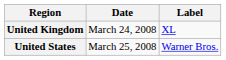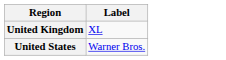- column: Date | March 24, 2008 | March 25, 2008
